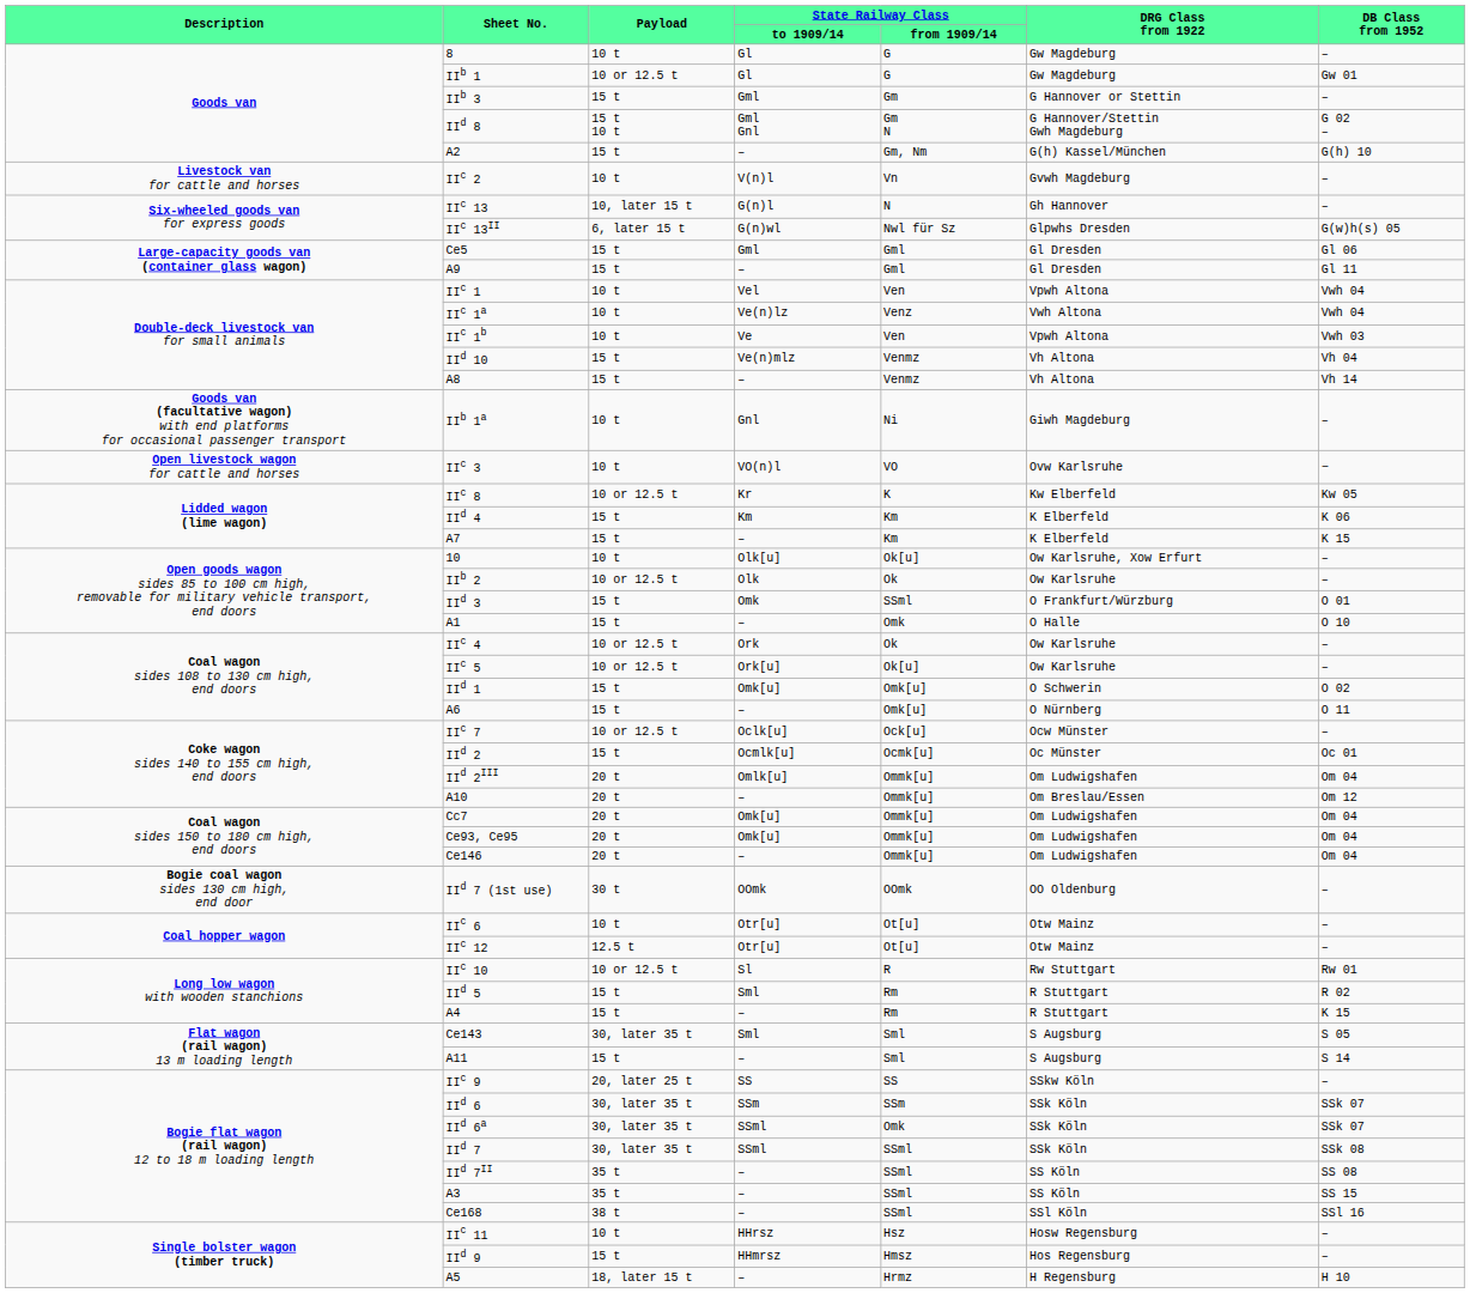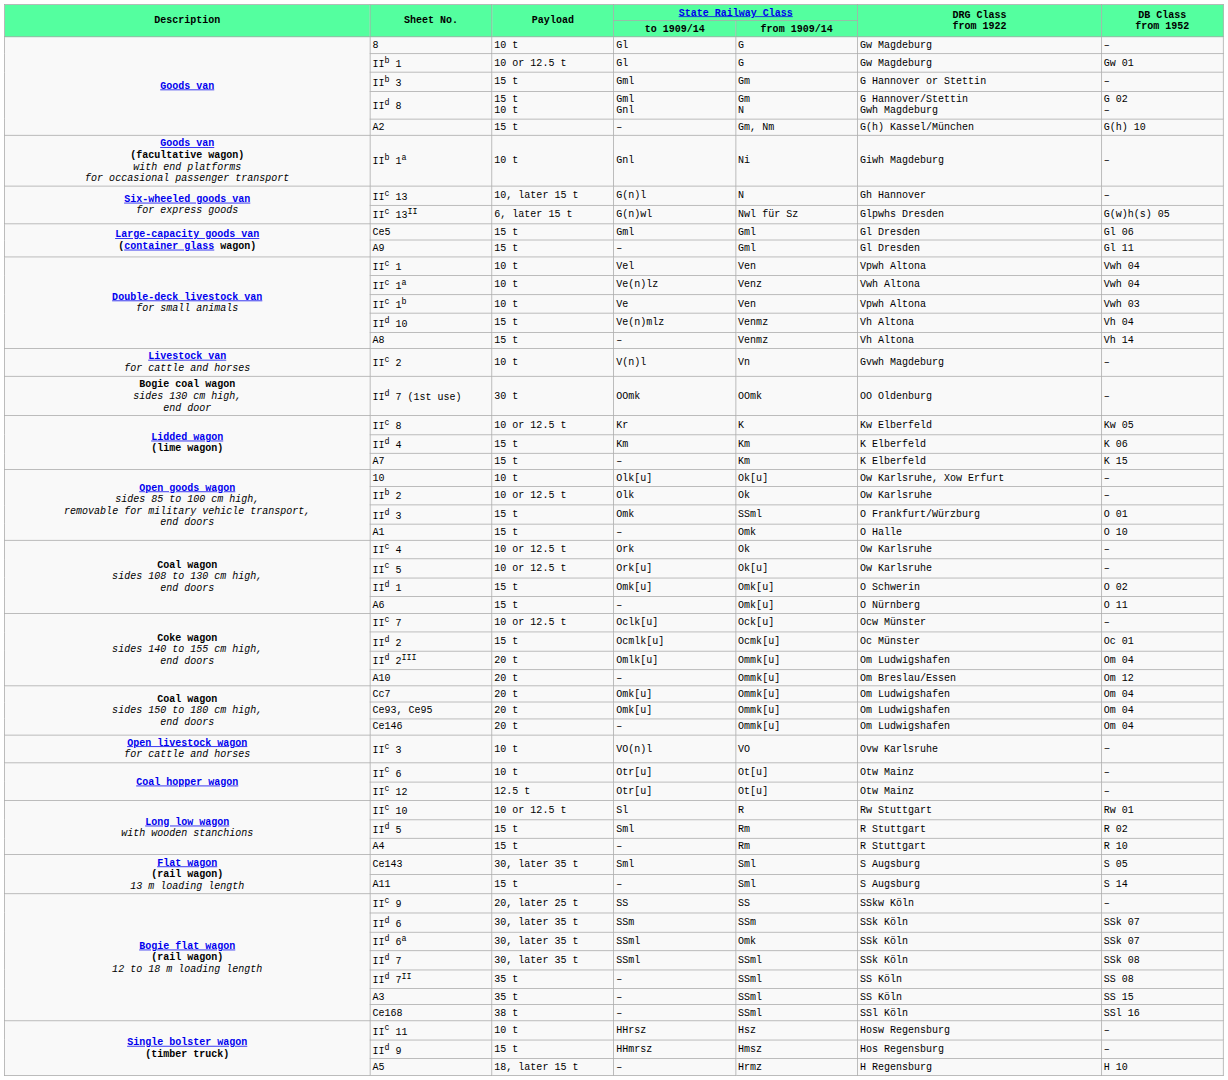rows swapped: IIb 1a <-> IIc 2
rows swapped: IIc 3 <-> IId 7 (1st use)
A4 | DB Class from 1952: K 15 -> R 10
